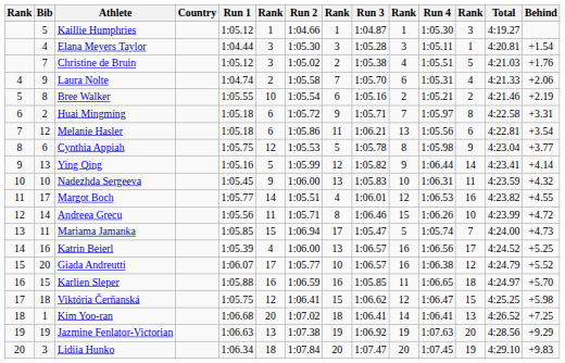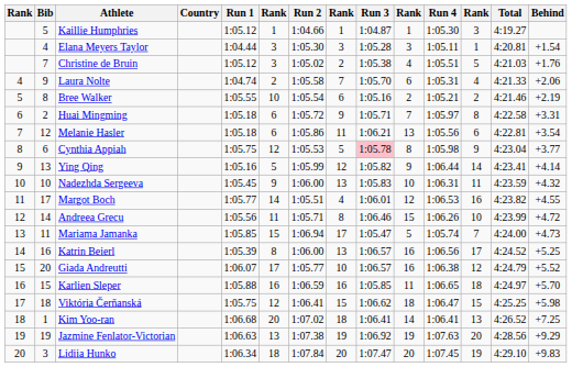Cynthia Appiah | Run 3: no background -> pink background
Katrin Beierl | column 6: 4 -> 8
Viktória Čerňanská | column 10: 12 -> 18
